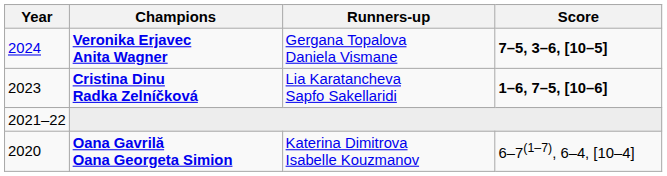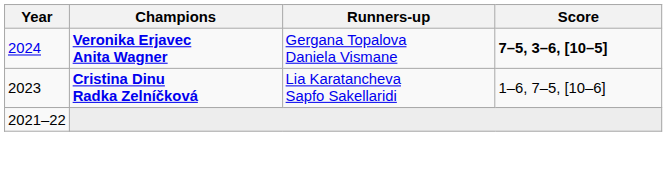Cristina Dinu Radka Zelníčková | Score: bold -> normal
- row: 2020 | Oana Gavrilă Oana Georgeta Simion | Katerina Dimitrova Isabelle Kouzmanov | 6–7(1–7), 6–4, [10–4]
